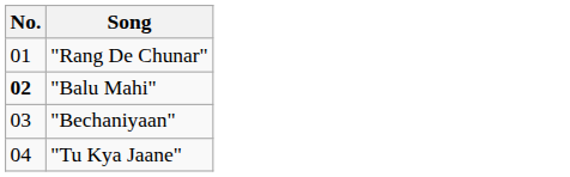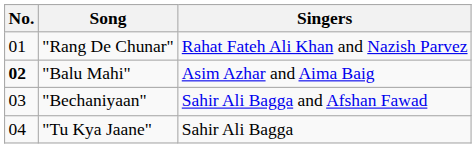+ column: Singers | Rahat Fateh Ali Khan and Nazish Parvez | Asim Azhar and Aima Baig | Sahir Ali Bagga and Afshan Fawad | Sahir Ali Bagga
